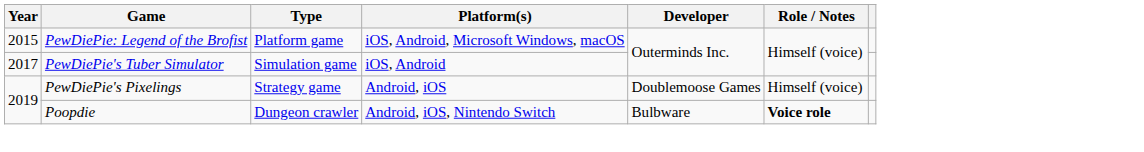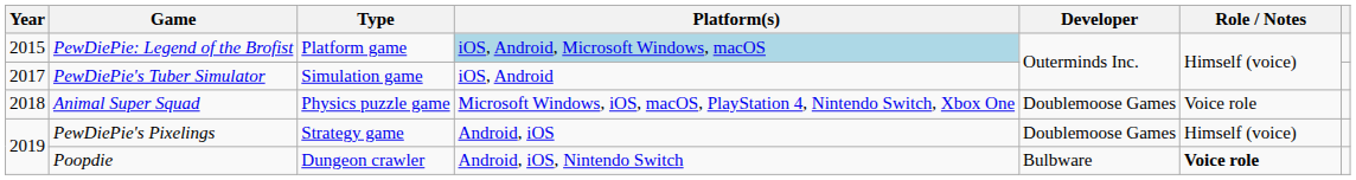PewDiePie: Legend of the Brofist | Platform(s): no background -> lightblue background
+ row: 2018 | Animal Super Squad | Physics puzzle game | Microsoft Windows, iOS, macOS, PlayStation 4, Nintendo Switch, Xbox One | Doublemoose Games | Voice role
